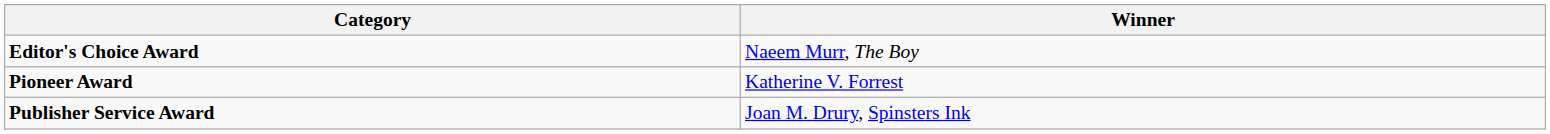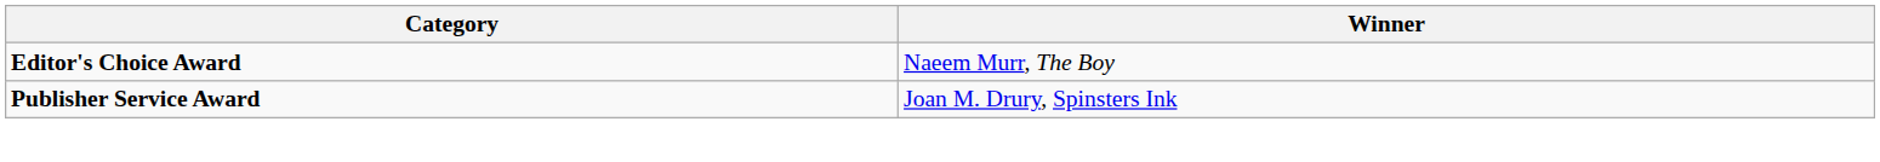- row: Pioneer Award | Katherine V. Forrest
